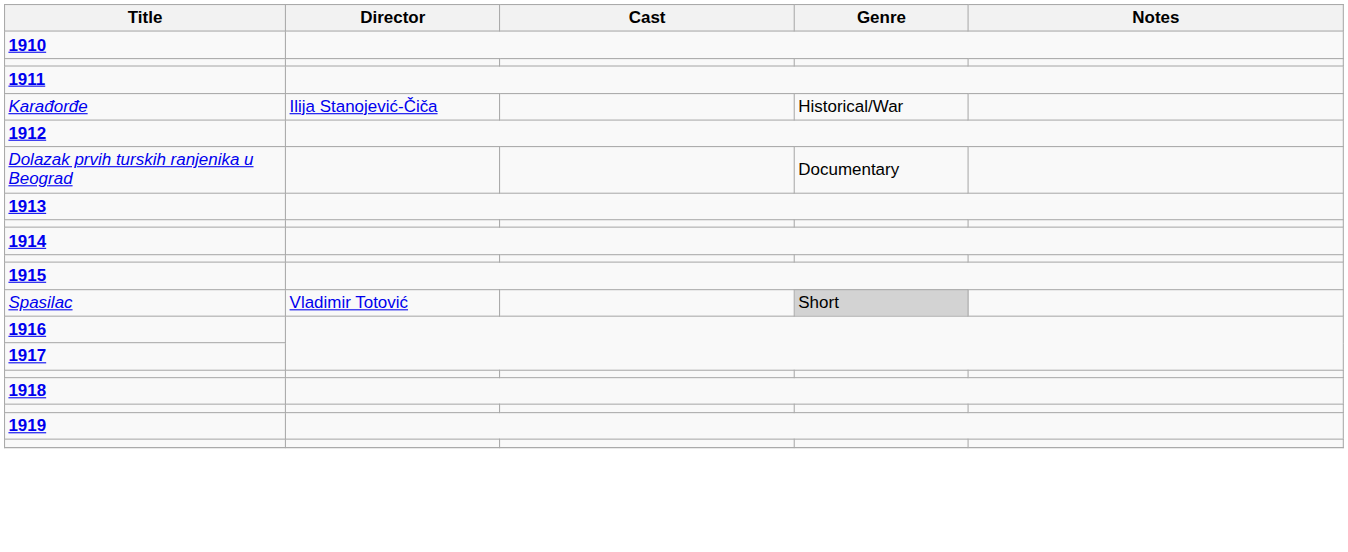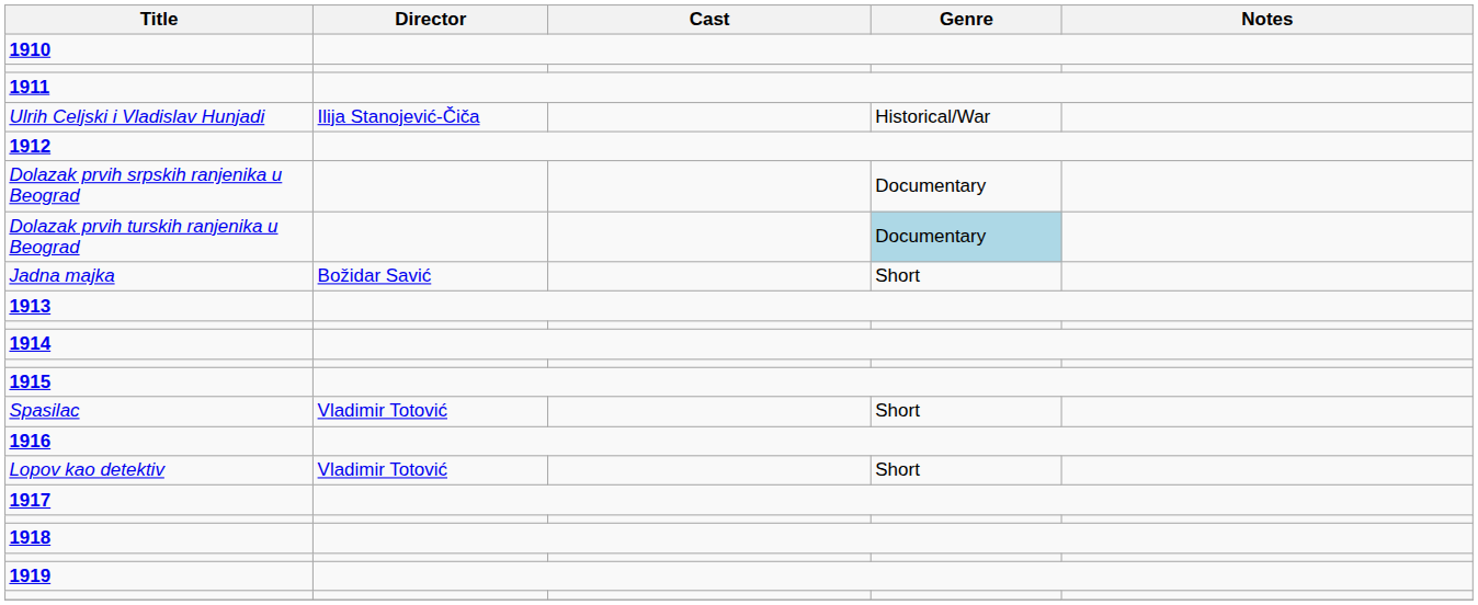- row: Karađorđe | Ilija Stanojević-Čiča | Historical/War
+ row: Ulrih Celjski i Vladislav Hunjadi | Ilija Stanojević-Čiča | Historical/War
+ row: Dolazak prvih srpskih ranjenika u Beograd | Documentary
Dolazak prvih turskih ranjenika u Beograd | Genre: no background -> lightblue background
+ row: Jadna majka | Božidar Savić | Short
Spasilac | Genre: lightgrey background -> no background
+ row: Lopov kao detektiv | Vladimir Totović | Short
